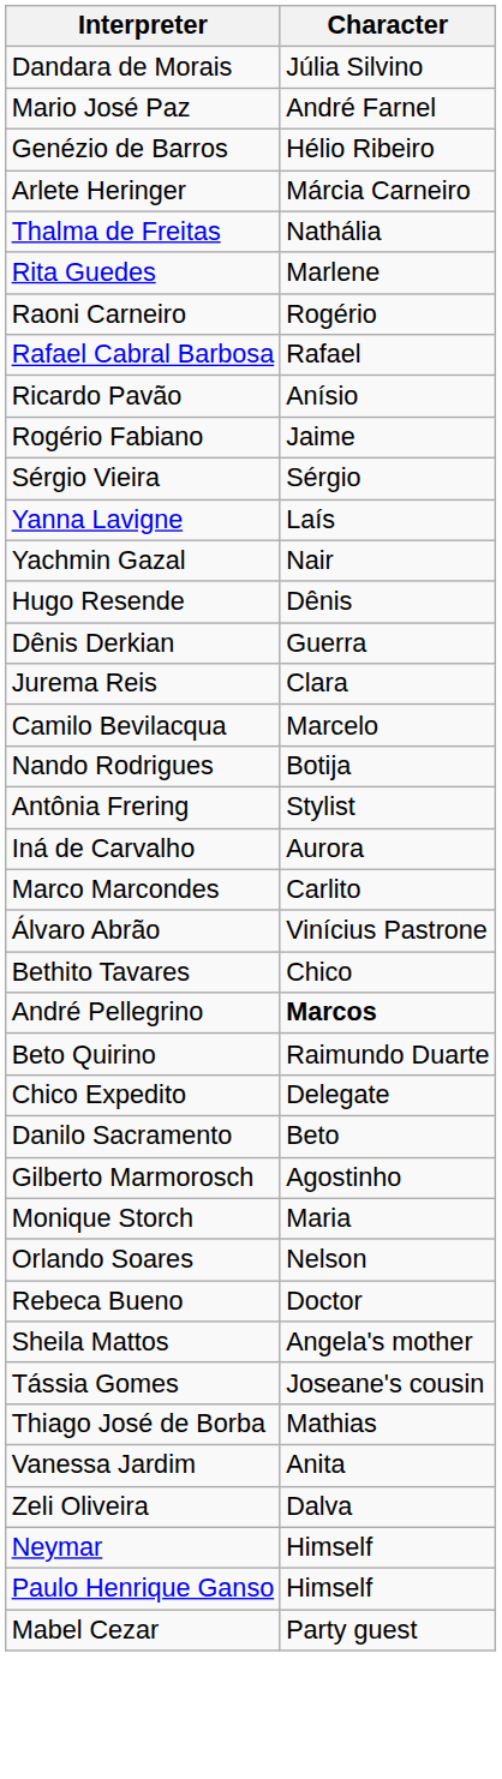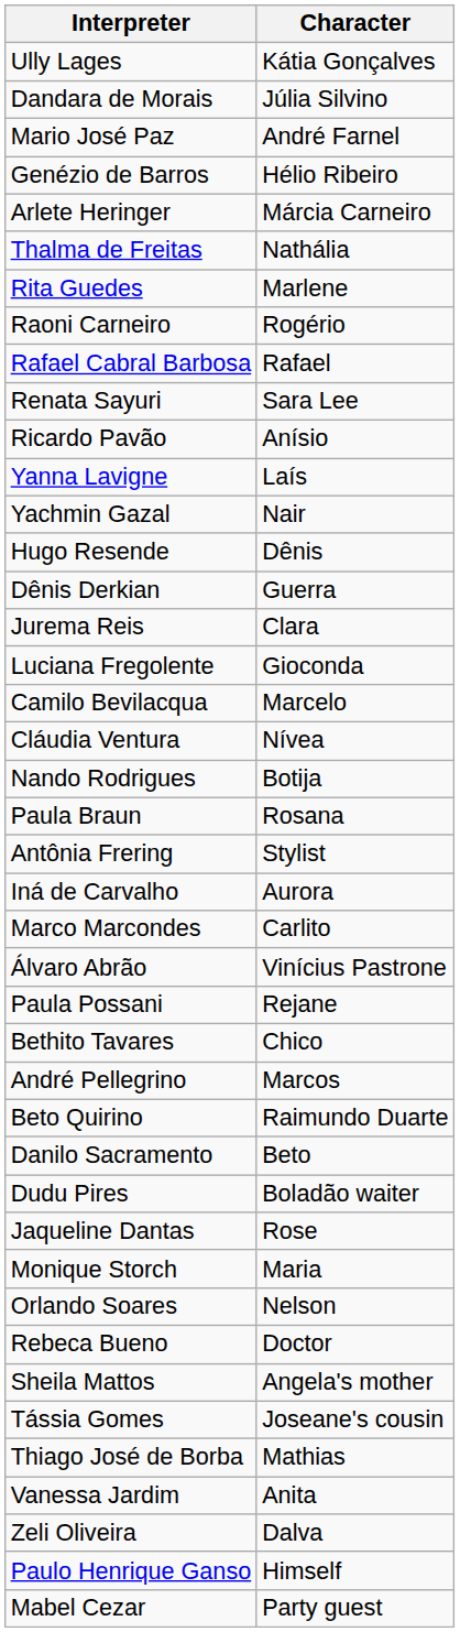+ row: Ully Lages | Kátia Gonçalves
+ row: Renata Sayuri | Sara Lee
- row: Rogério Fabiano | Jaime
- row: Sérgio Vieira | Sérgio
+ row: Luciana Fregolente | Gioconda
+ row: Cláudia Ventura | Nívea
+ row: Paula Braun | Rosana
+ row: Paula Possani | Rejane
André Pellegrino | Character: bold -> normal
- row: Chico Expedito | Delegate
+ row: Dudu Pires | Boladão waiter
- row: Gilberto Marmorosch | Agostinho
+ row: Jaqueline Dantas | Rose
- row: Neymar | Himself
